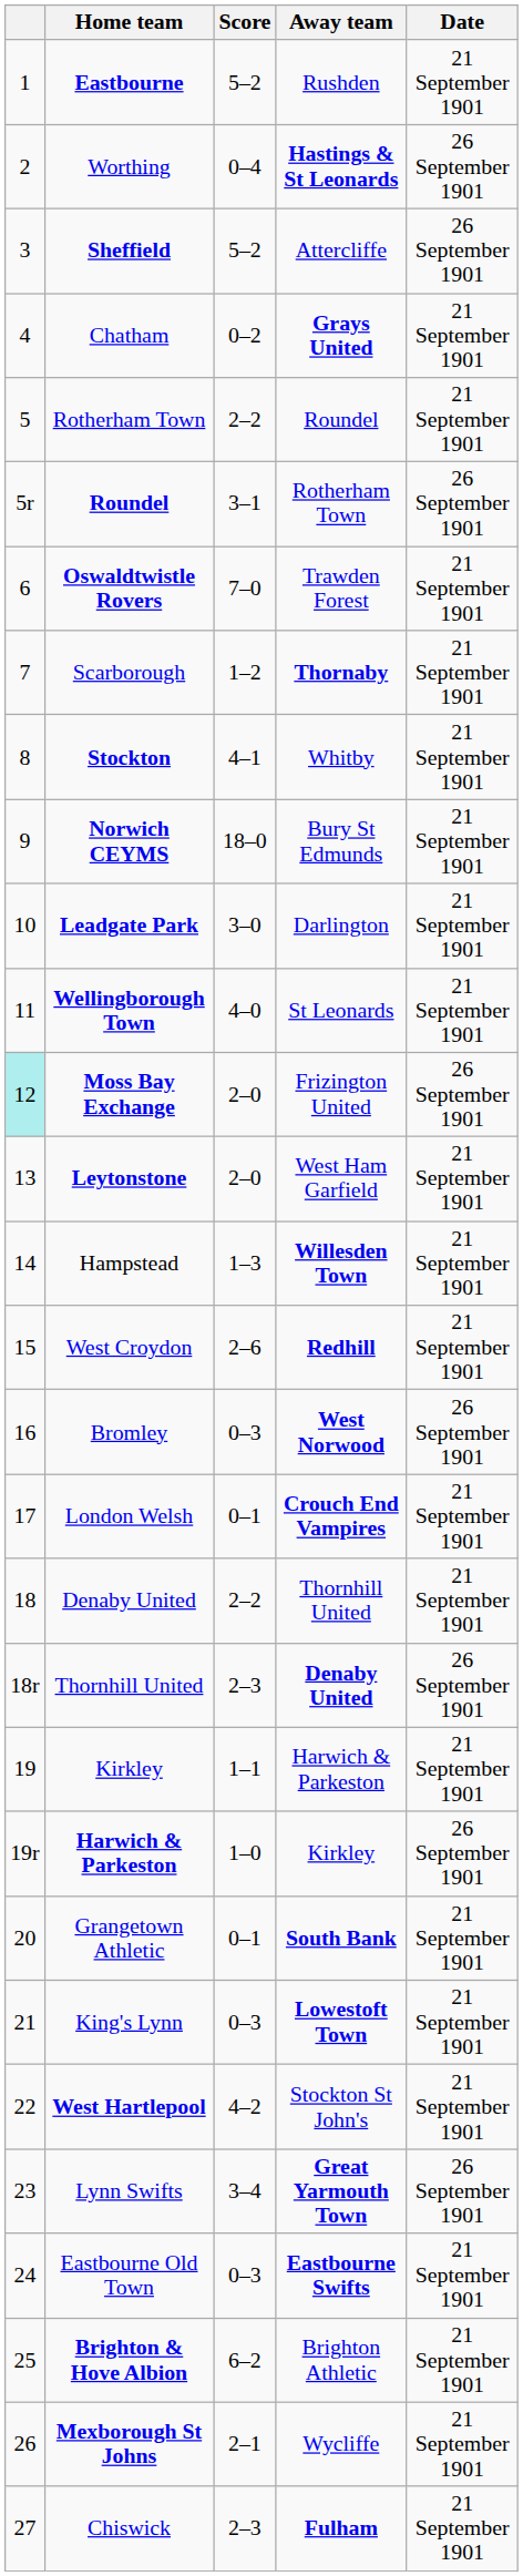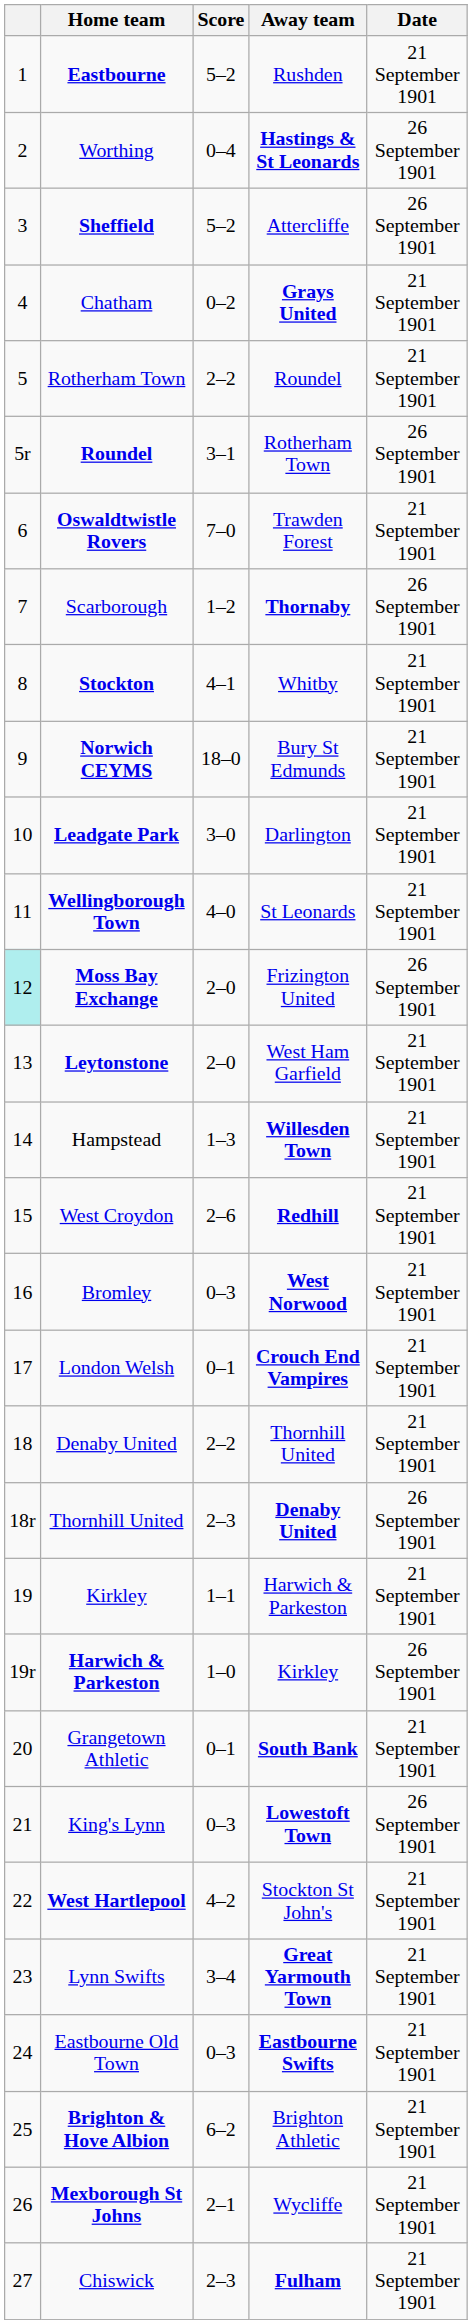Scarborough | Date: 21 September 1901 -> 26 September 1901
Bromley | Date: 26 September 1901 -> 21 September 1901
King's Lynn | Date: 21 September 1901 -> 26 September 1901
Lynn Swifts | Date: 26 September 1901 -> 21 September 1901
